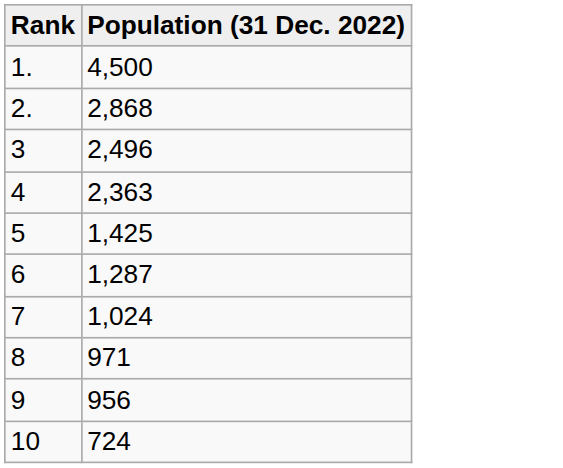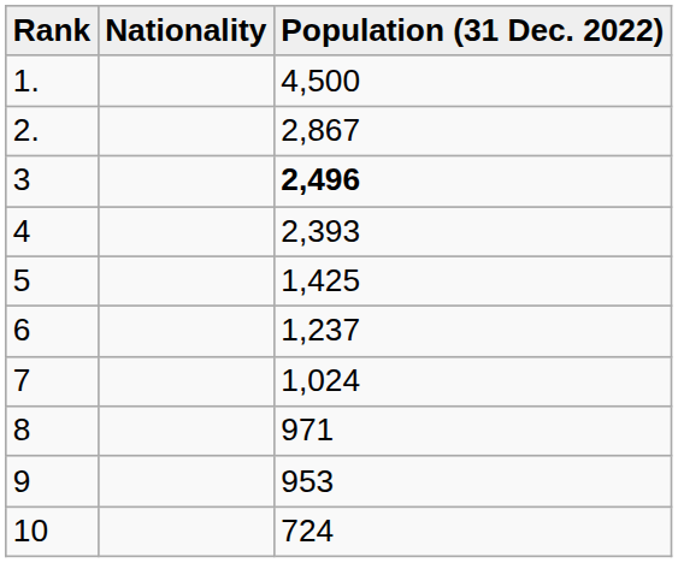+ column: Nationality
2. | Population (31 Dec. 2022): 2,868 -> 2,867
3 | Population (31 Dec. 2022): normal -> bold
4 | Population (31 Dec. 2022): 2,363 -> 2,393
6 | Population (31 Dec. 2022): 1,287 -> 1,237
9 | Population (31 Dec. 2022): 956 -> 953
